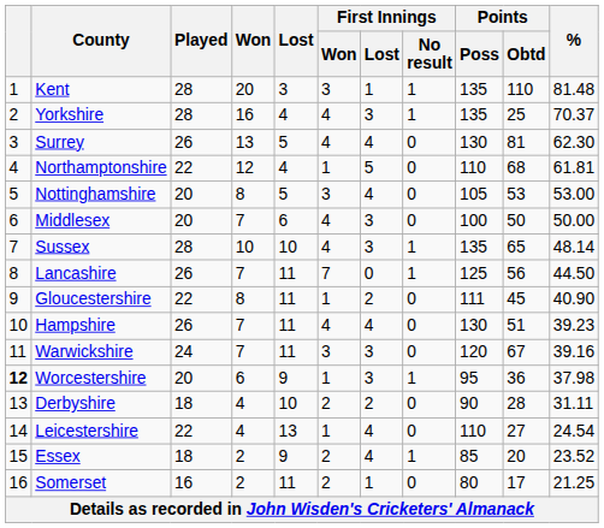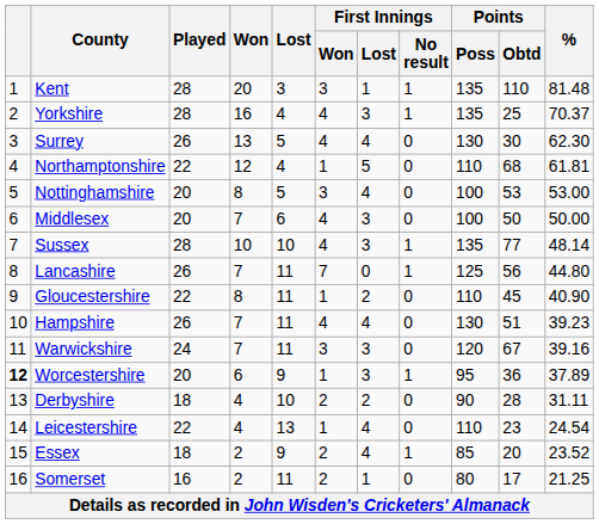Surrey | Points / Obtd: 81 -> 30
Nottinghamshire | Points / Poss: 105 -> 100
Sussex | Points / Obtd: 65 -> 77
Lancashire | %: 44.50 -> 44.80
Gloucestershire | Points / Poss: 111 -> 110
Worcestershire | %: 37.98 -> 37.89
Leicestershire | Points / Obtd: 27 -> 23
